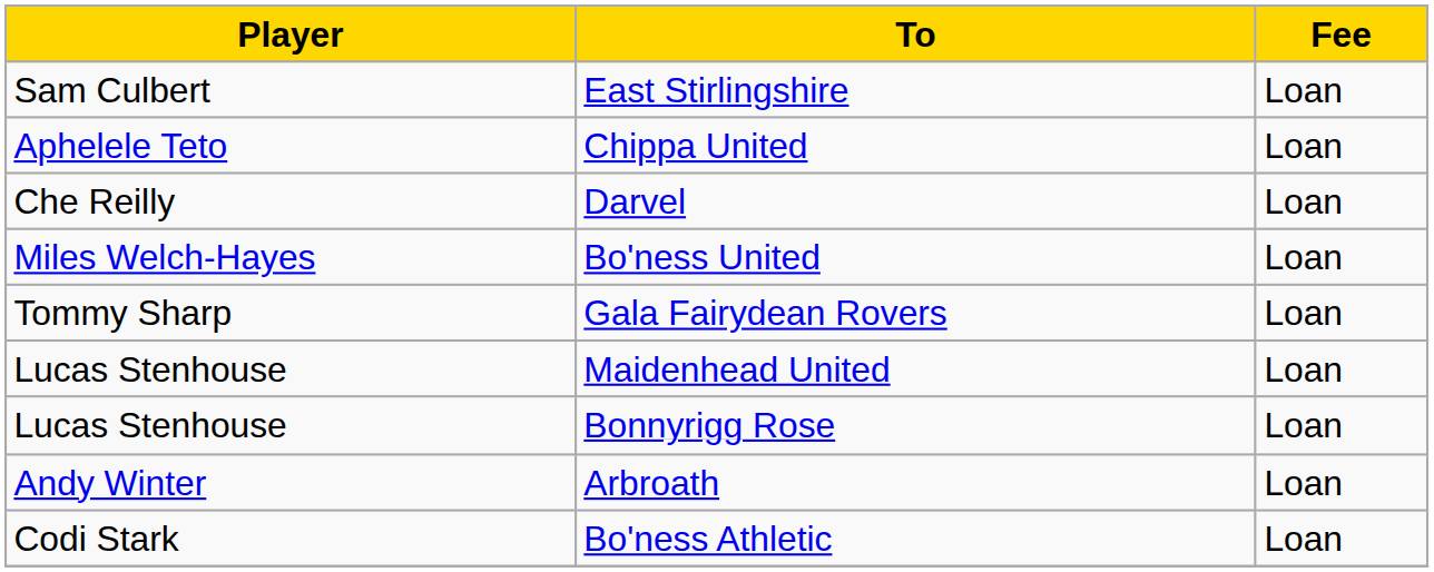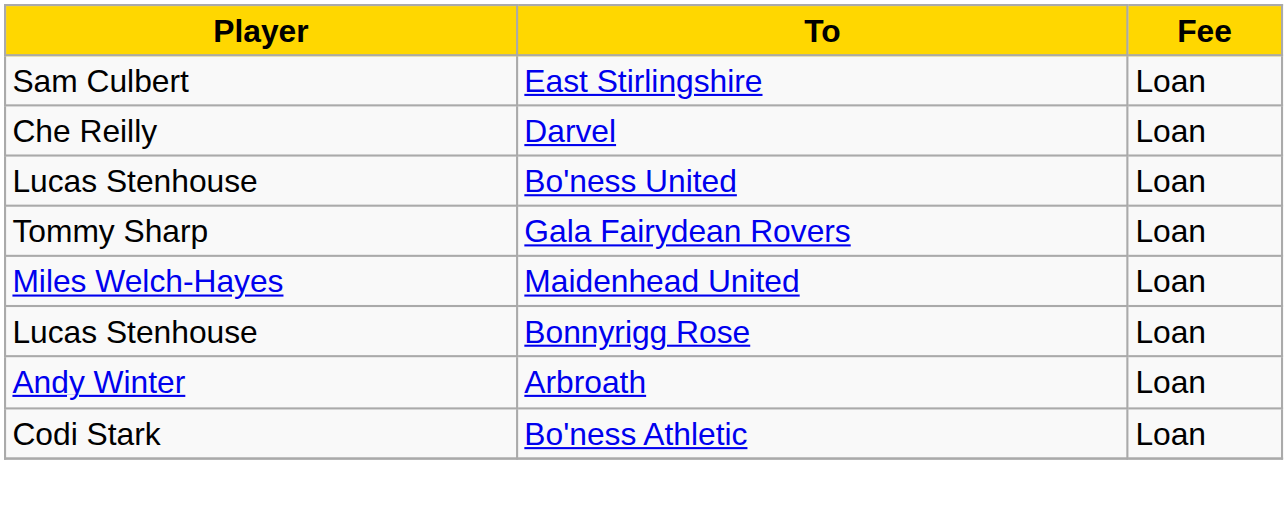- row: Aphelele Teto | Chippa United | Loan
Bo'ness United | Player: Miles Welch-Hayes -> Lucas Stenhouse
Maidenhead United | Player: Lucas Stenhouse -> Miles Welch-Hayes
